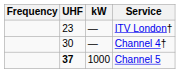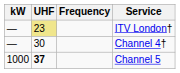columns swapped: Frequency <-> kW
ITV London† | UHF: no background -> khaki background
